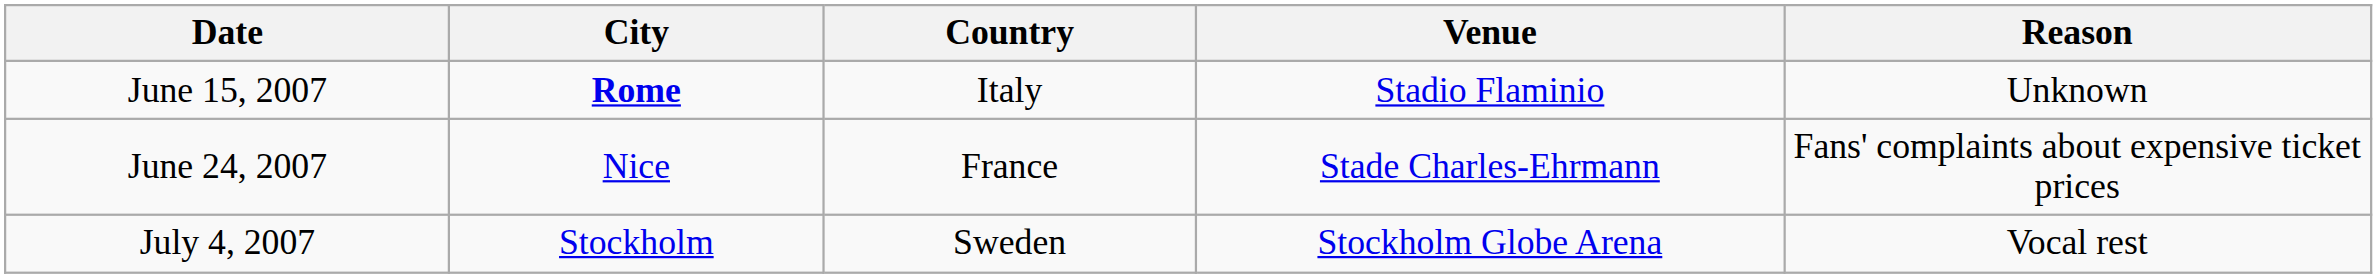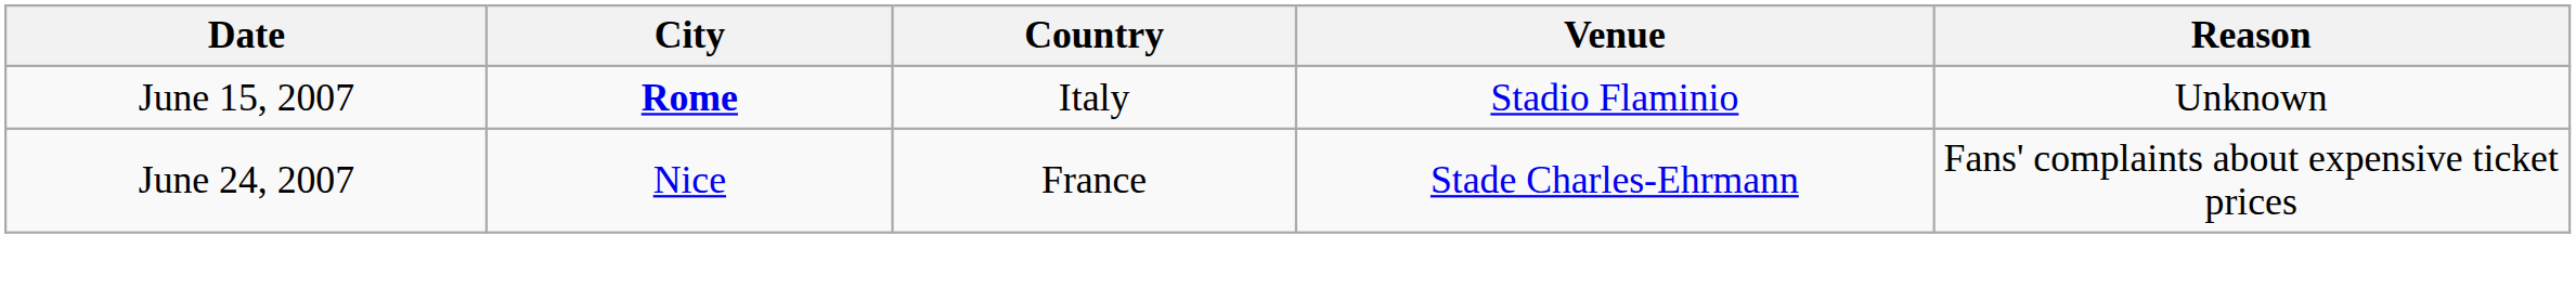- row: July 4, 2007 | Stockholm | Sweden | Stockholm Globe Arena | Vocal rest
